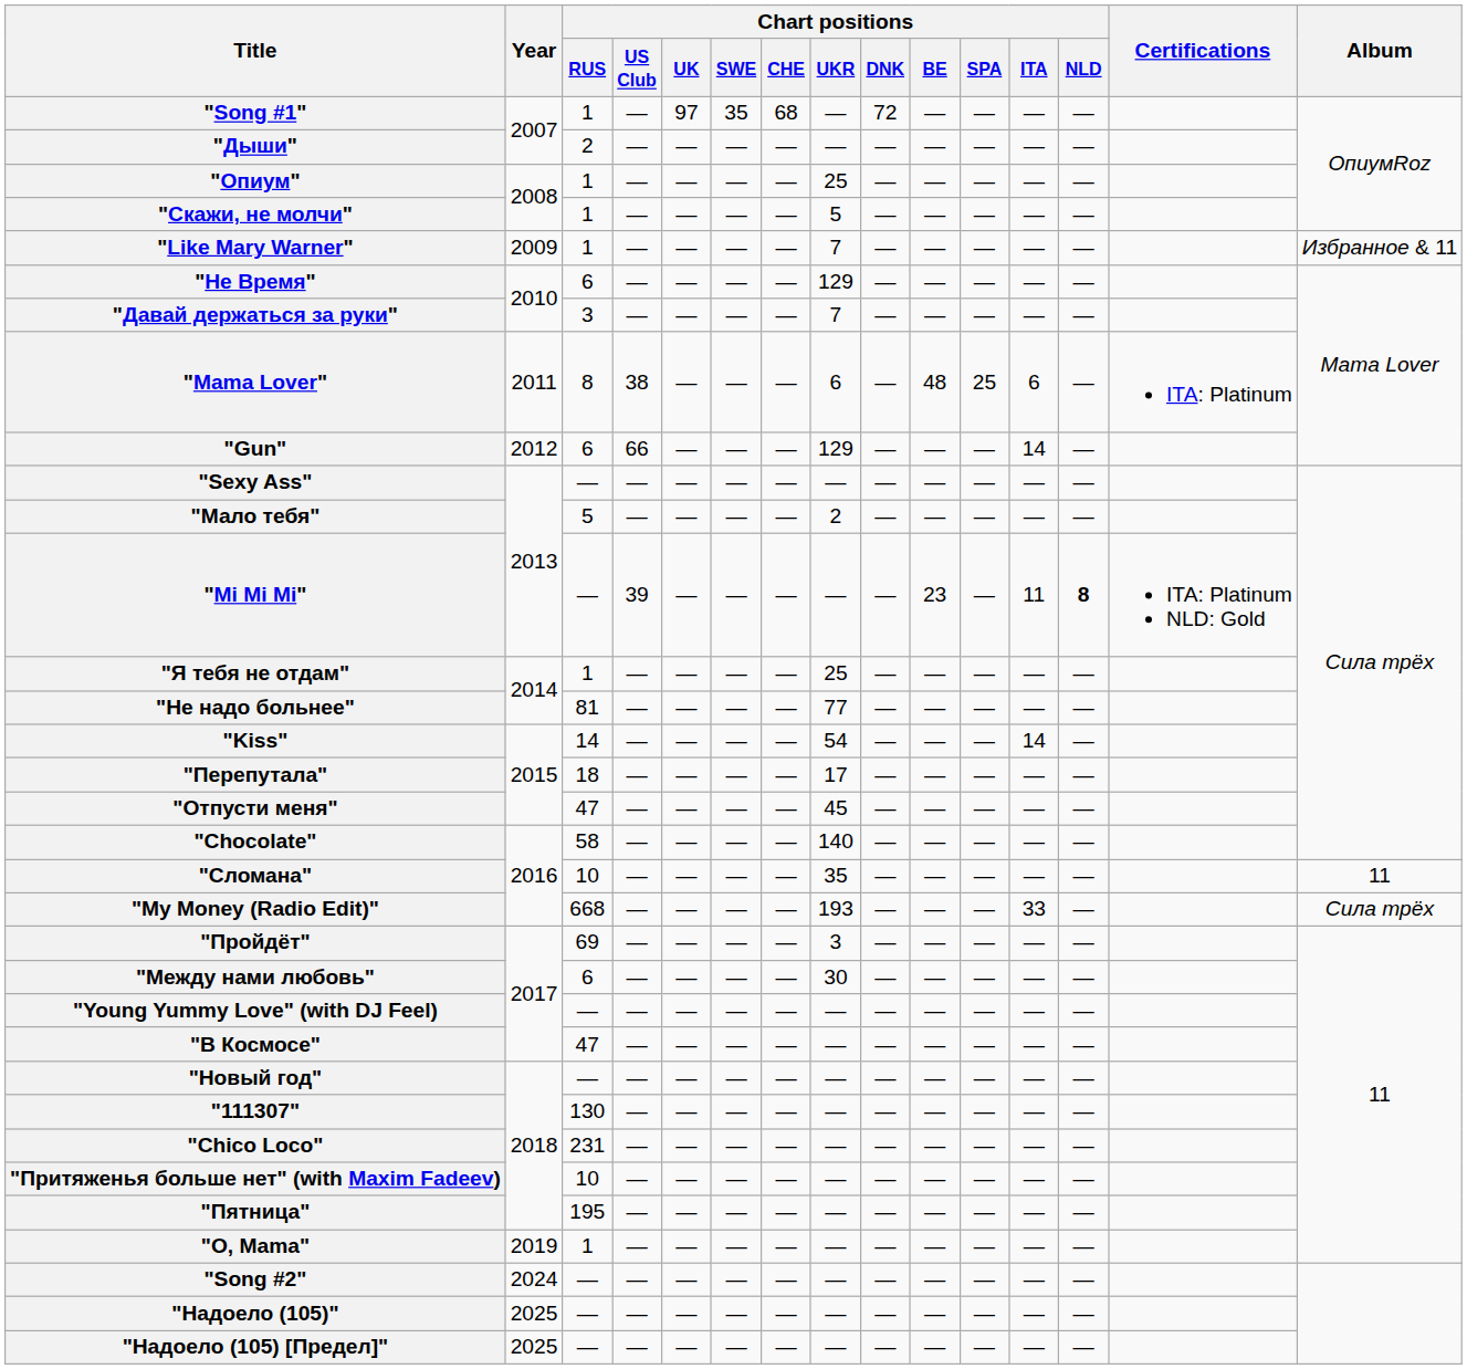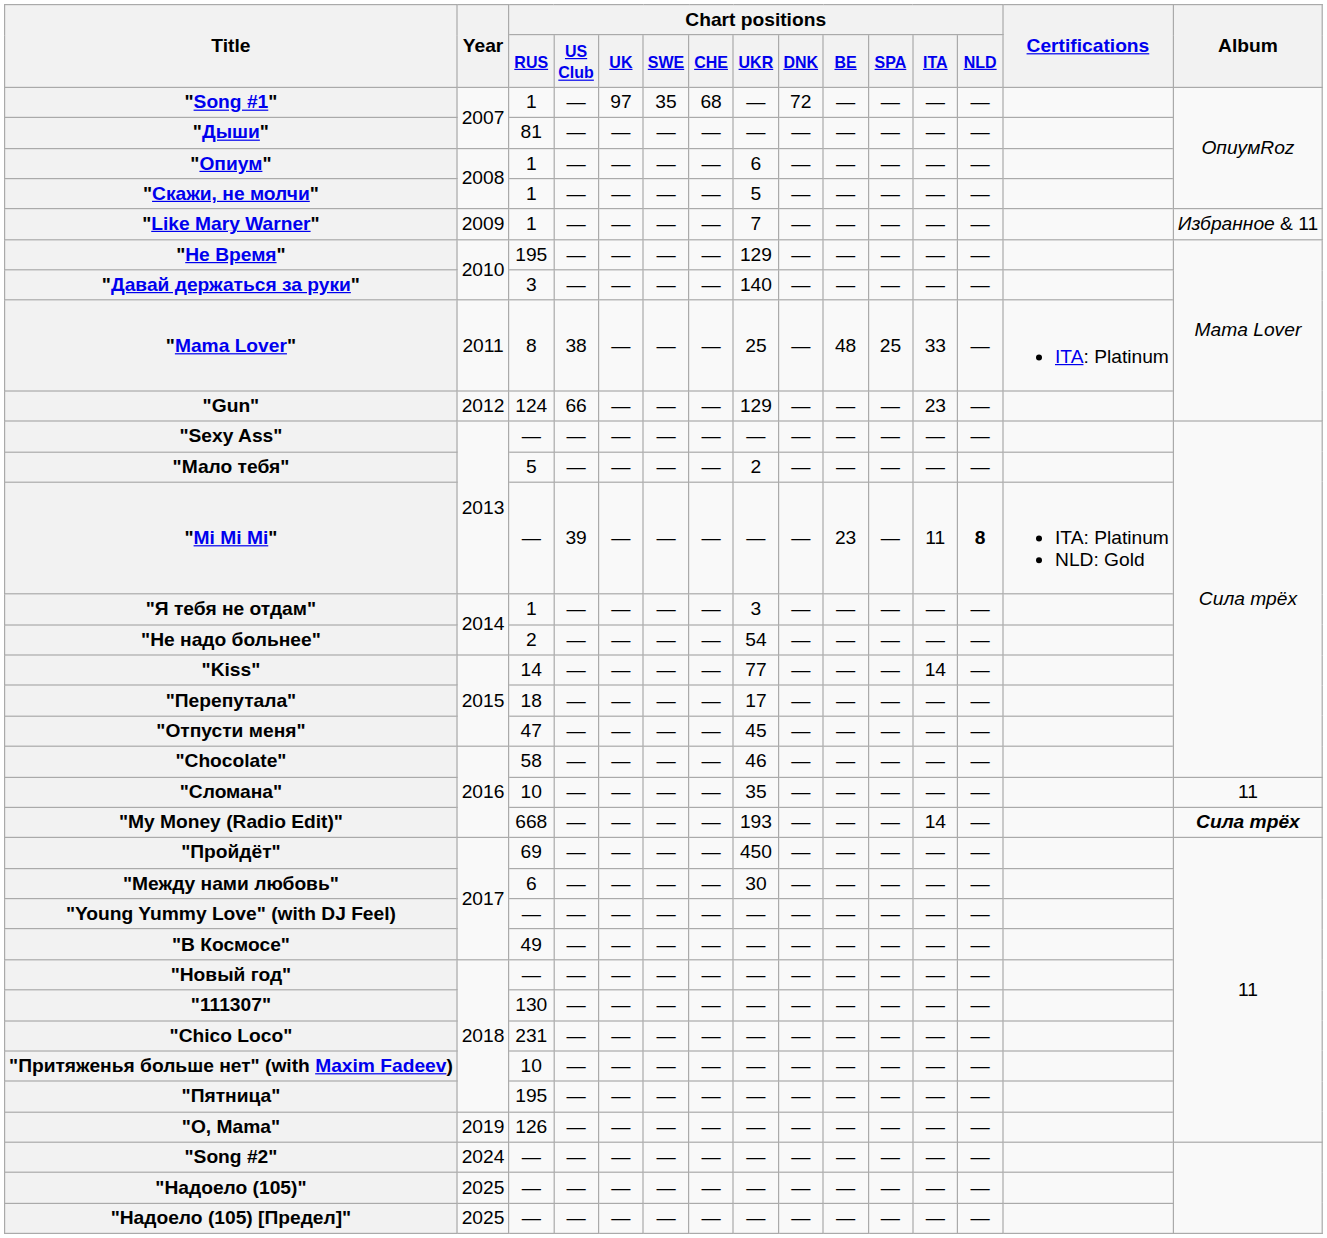"Дыши" | Chart positions / RUS: 2 -> 81
"Опиум" | Chart positions / UKR: 25 -> 6
"Не Время" | Chart positions / RUS: 6 -> 195
"Давай держаться за руки" | Chart positions / UKR: 7 -> 140
"Mama Lover" | Chart positions / UKR: 6 -> 25
"Mama Lover" | Chart positions / ITA: 6 -> 33
"Gun" | Chart positions / RUS: 6 -> 124
"Gun" | Chart positions / ITA: 14 -> 23
"Я тебя не отдам" | Chart positions / UKR: 25 -> 3
"Не надо больнее" | Chart positions / RUS: 81 -> 2
"Не надо больнее" | Chart positions / UKR: 77 -> 54
"Kiss" | Chart positions / UKR: 54 -> 77
"Chocolate" | Chart positions / UKR: 140 -> 46
"My Money (Radio Edit)" | Chart positions / ITA: 33 -> 14
"My Money (Radio Edit)" | Album: normal -> bold
"Пройдёт" | Chart positions / UKR: 3 -> 450
"В Космосе" | Chart positions / RUS: 47 -> 49
"O, Mama" | Chart positions / RUS: 1 -> 126
